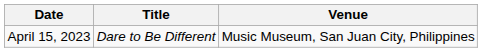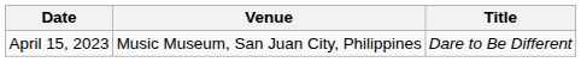columns swapped: Title <-> Venue
